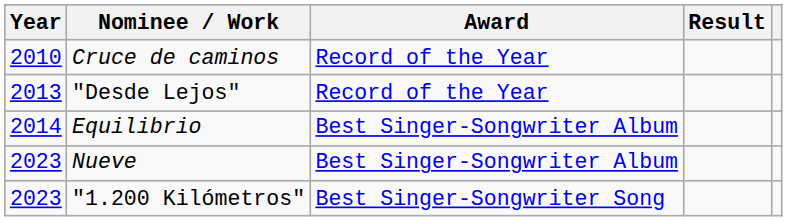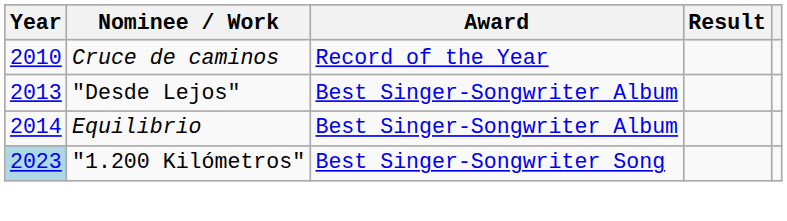"Desde Lejos" | Award: Record of the Year -> Best Singer-Songwriter Album
- row: 2023 | Nueve | Best Singer-Songwriter Album
"1.200 Kilómetros" | Year: no background -> lightblue background
